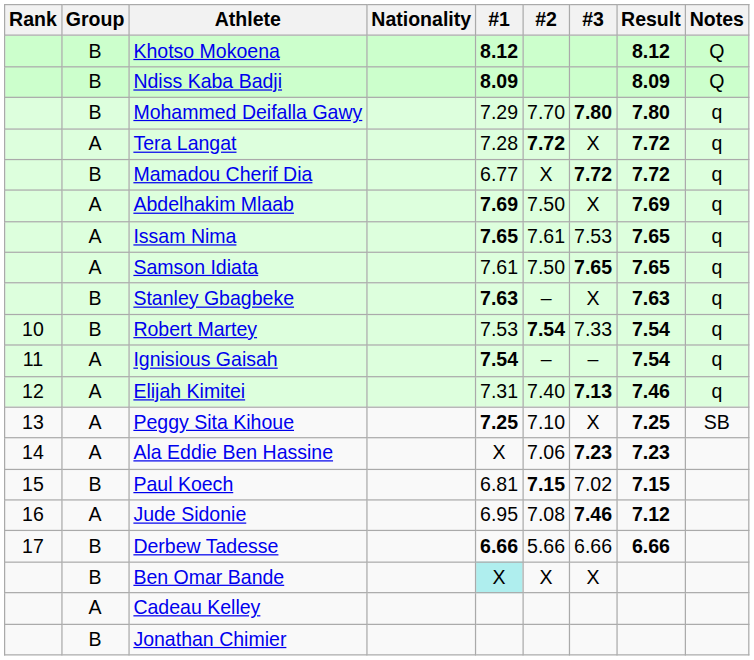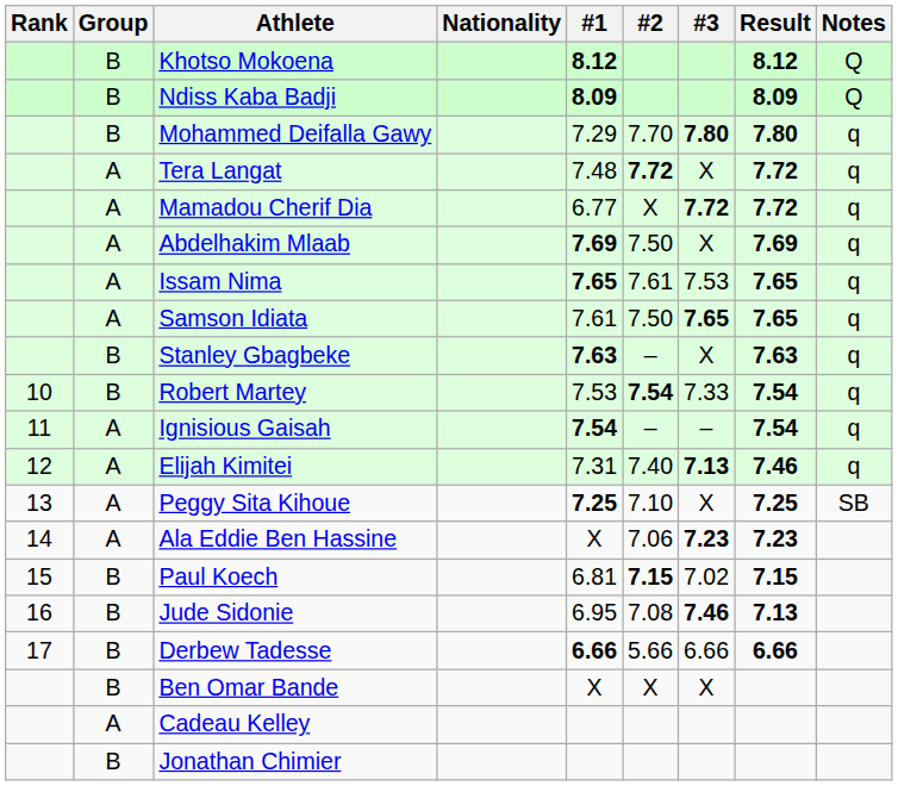Tera Langat | #1: 7.28 -> 7.48
Mamadou Cherif Dia | Group: B -> A
Jude Sidonie | Group: A -> B
Jude Sidonie | Result: 7.12 -> 7.13
Ben Omar Bande | #1: paleturquoise background -> no background
